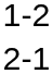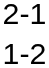rows swapped: 1-2 <-> 2-1
